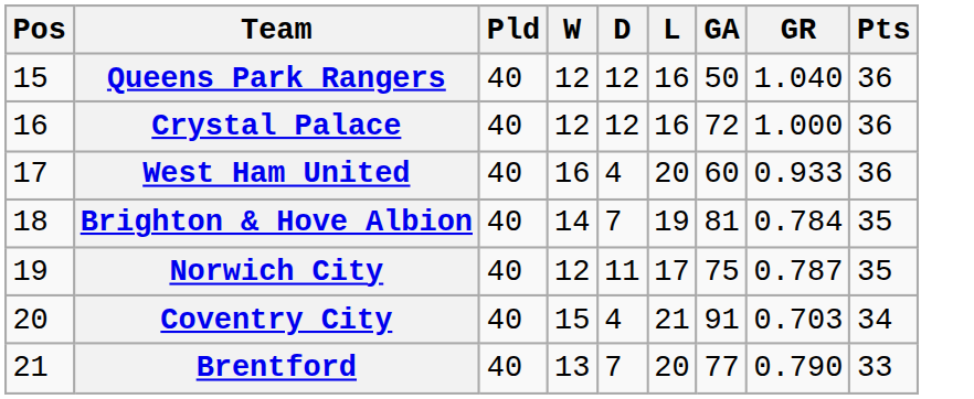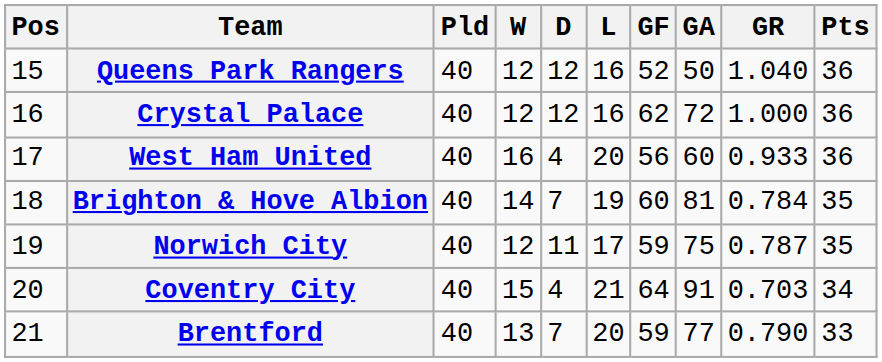+ column: GF | 52 | 62 | 56 | 60 | 59 | 64 | 59
